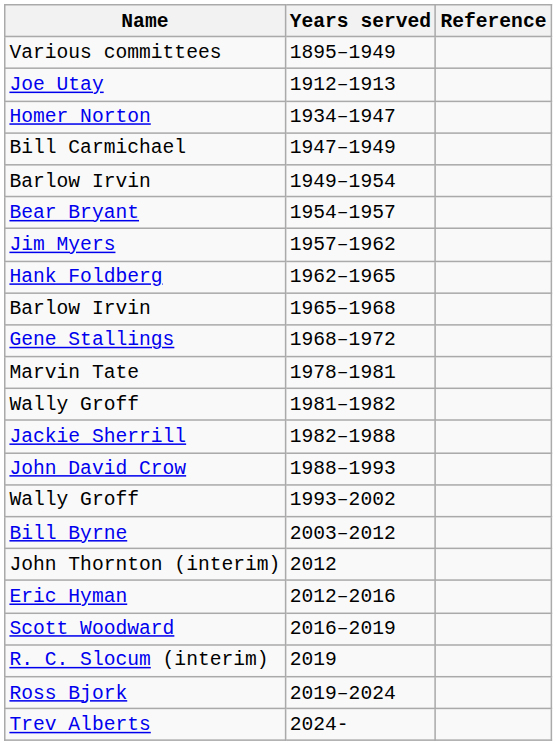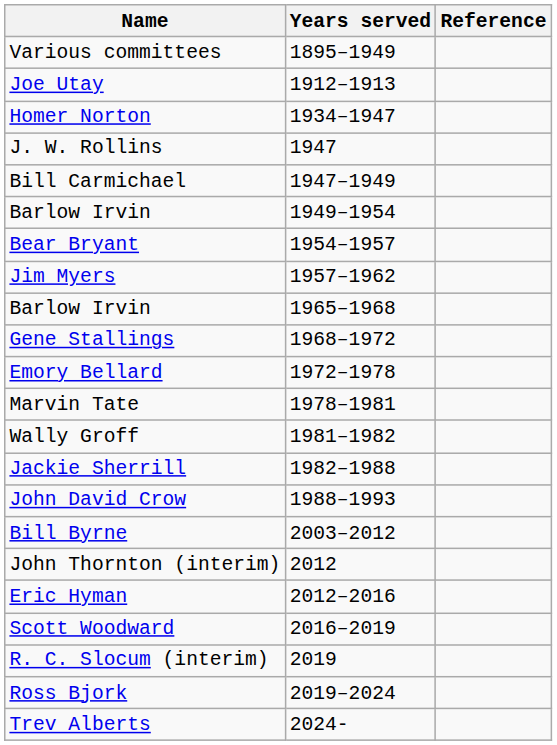+ row: J. W. Rollins | 1947
- row: Hank Foldberg | 1962–1965
+ row: Emory Bellard | 1972–1978
- row: Wally Groff | 1993–2002
